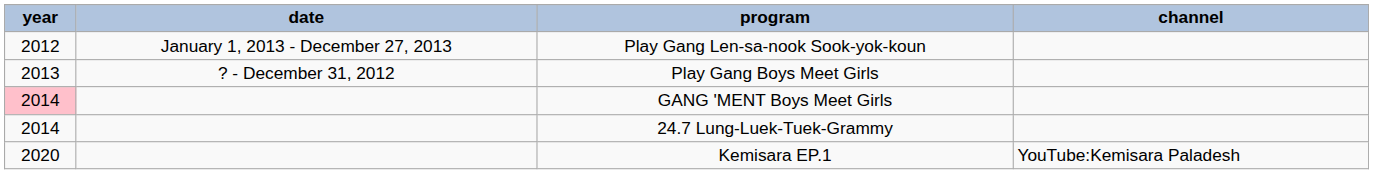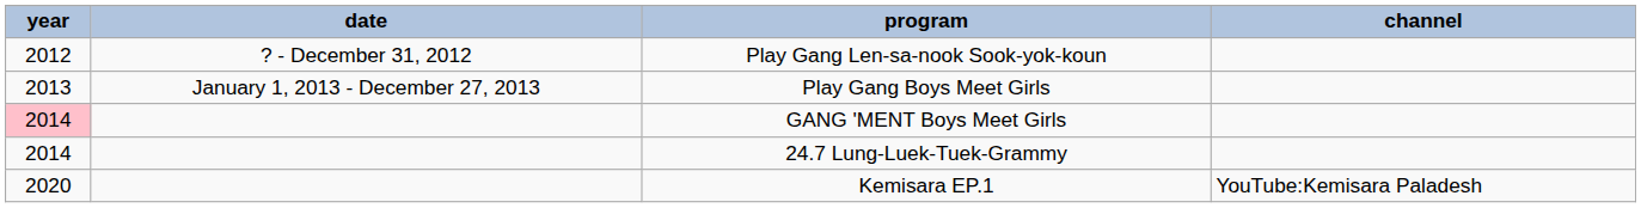Play Gang Len-sa-nook Sook-yok-koun | date: January 1, 2013 - December 27, 2013 -> ? - December 31, 2012
Play Gang Boys Meet Girls | date: ? - December 31, 2012 -> January 1, 2013 - December 27, 2013
